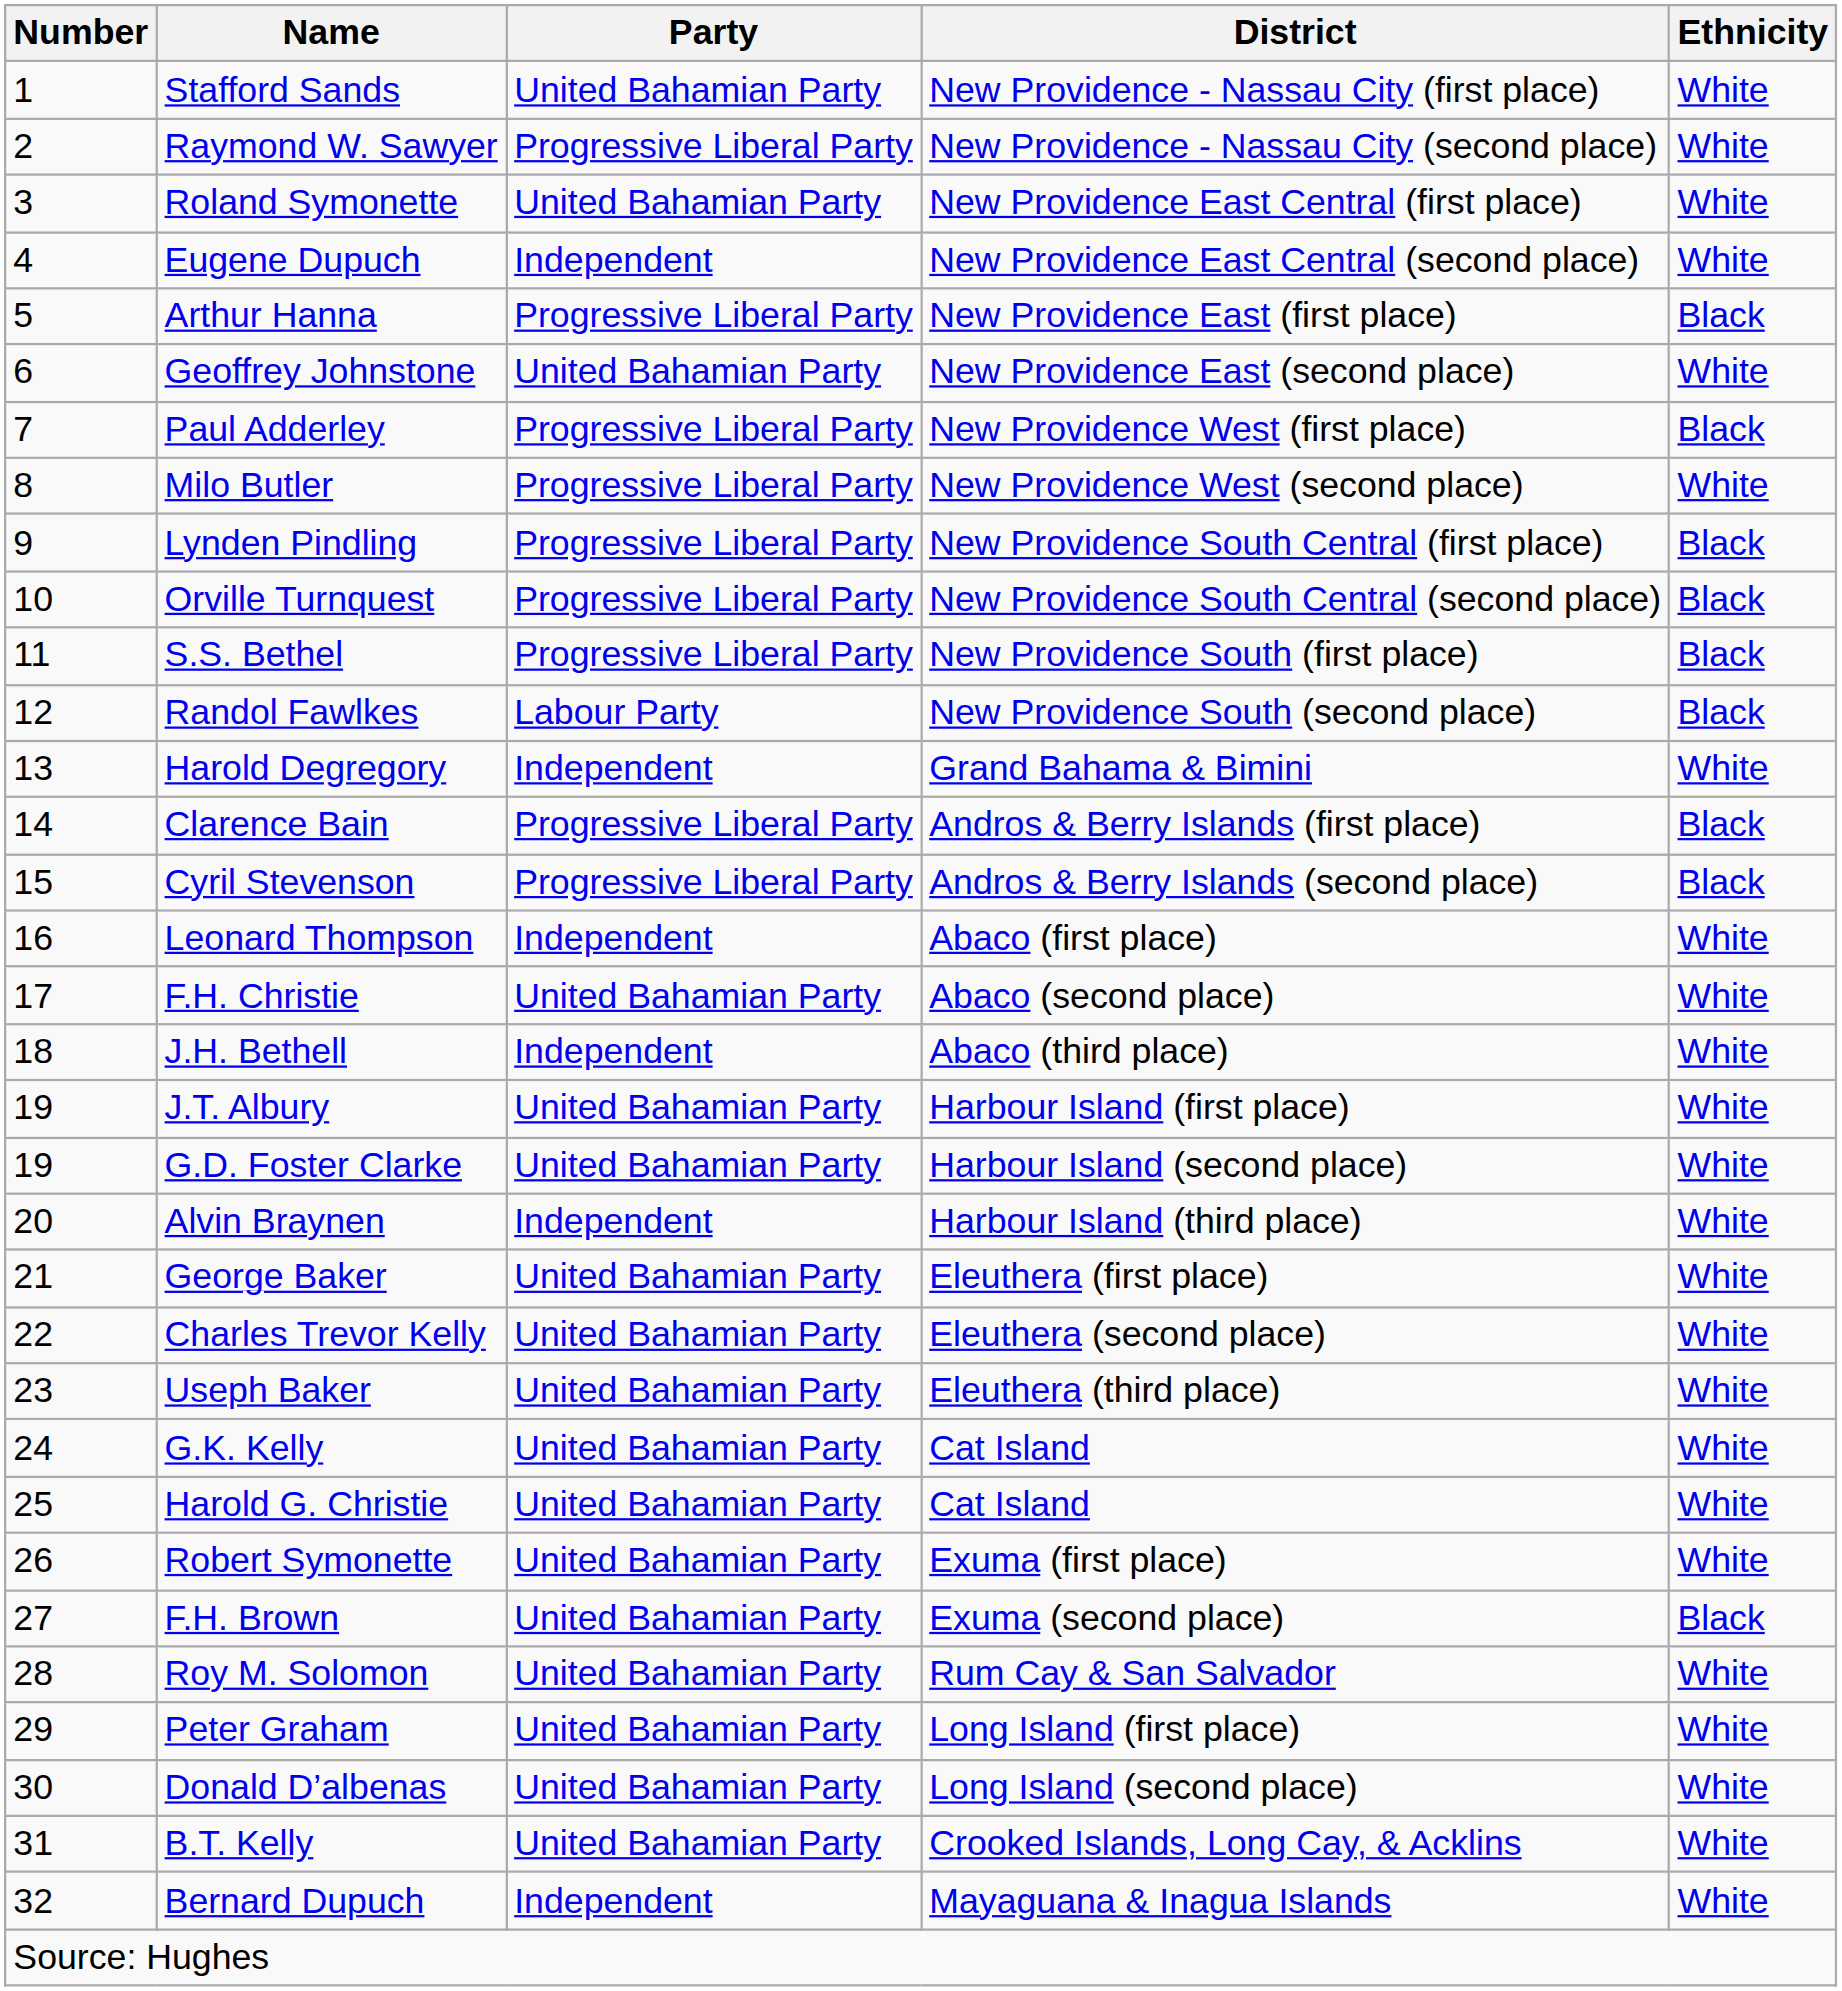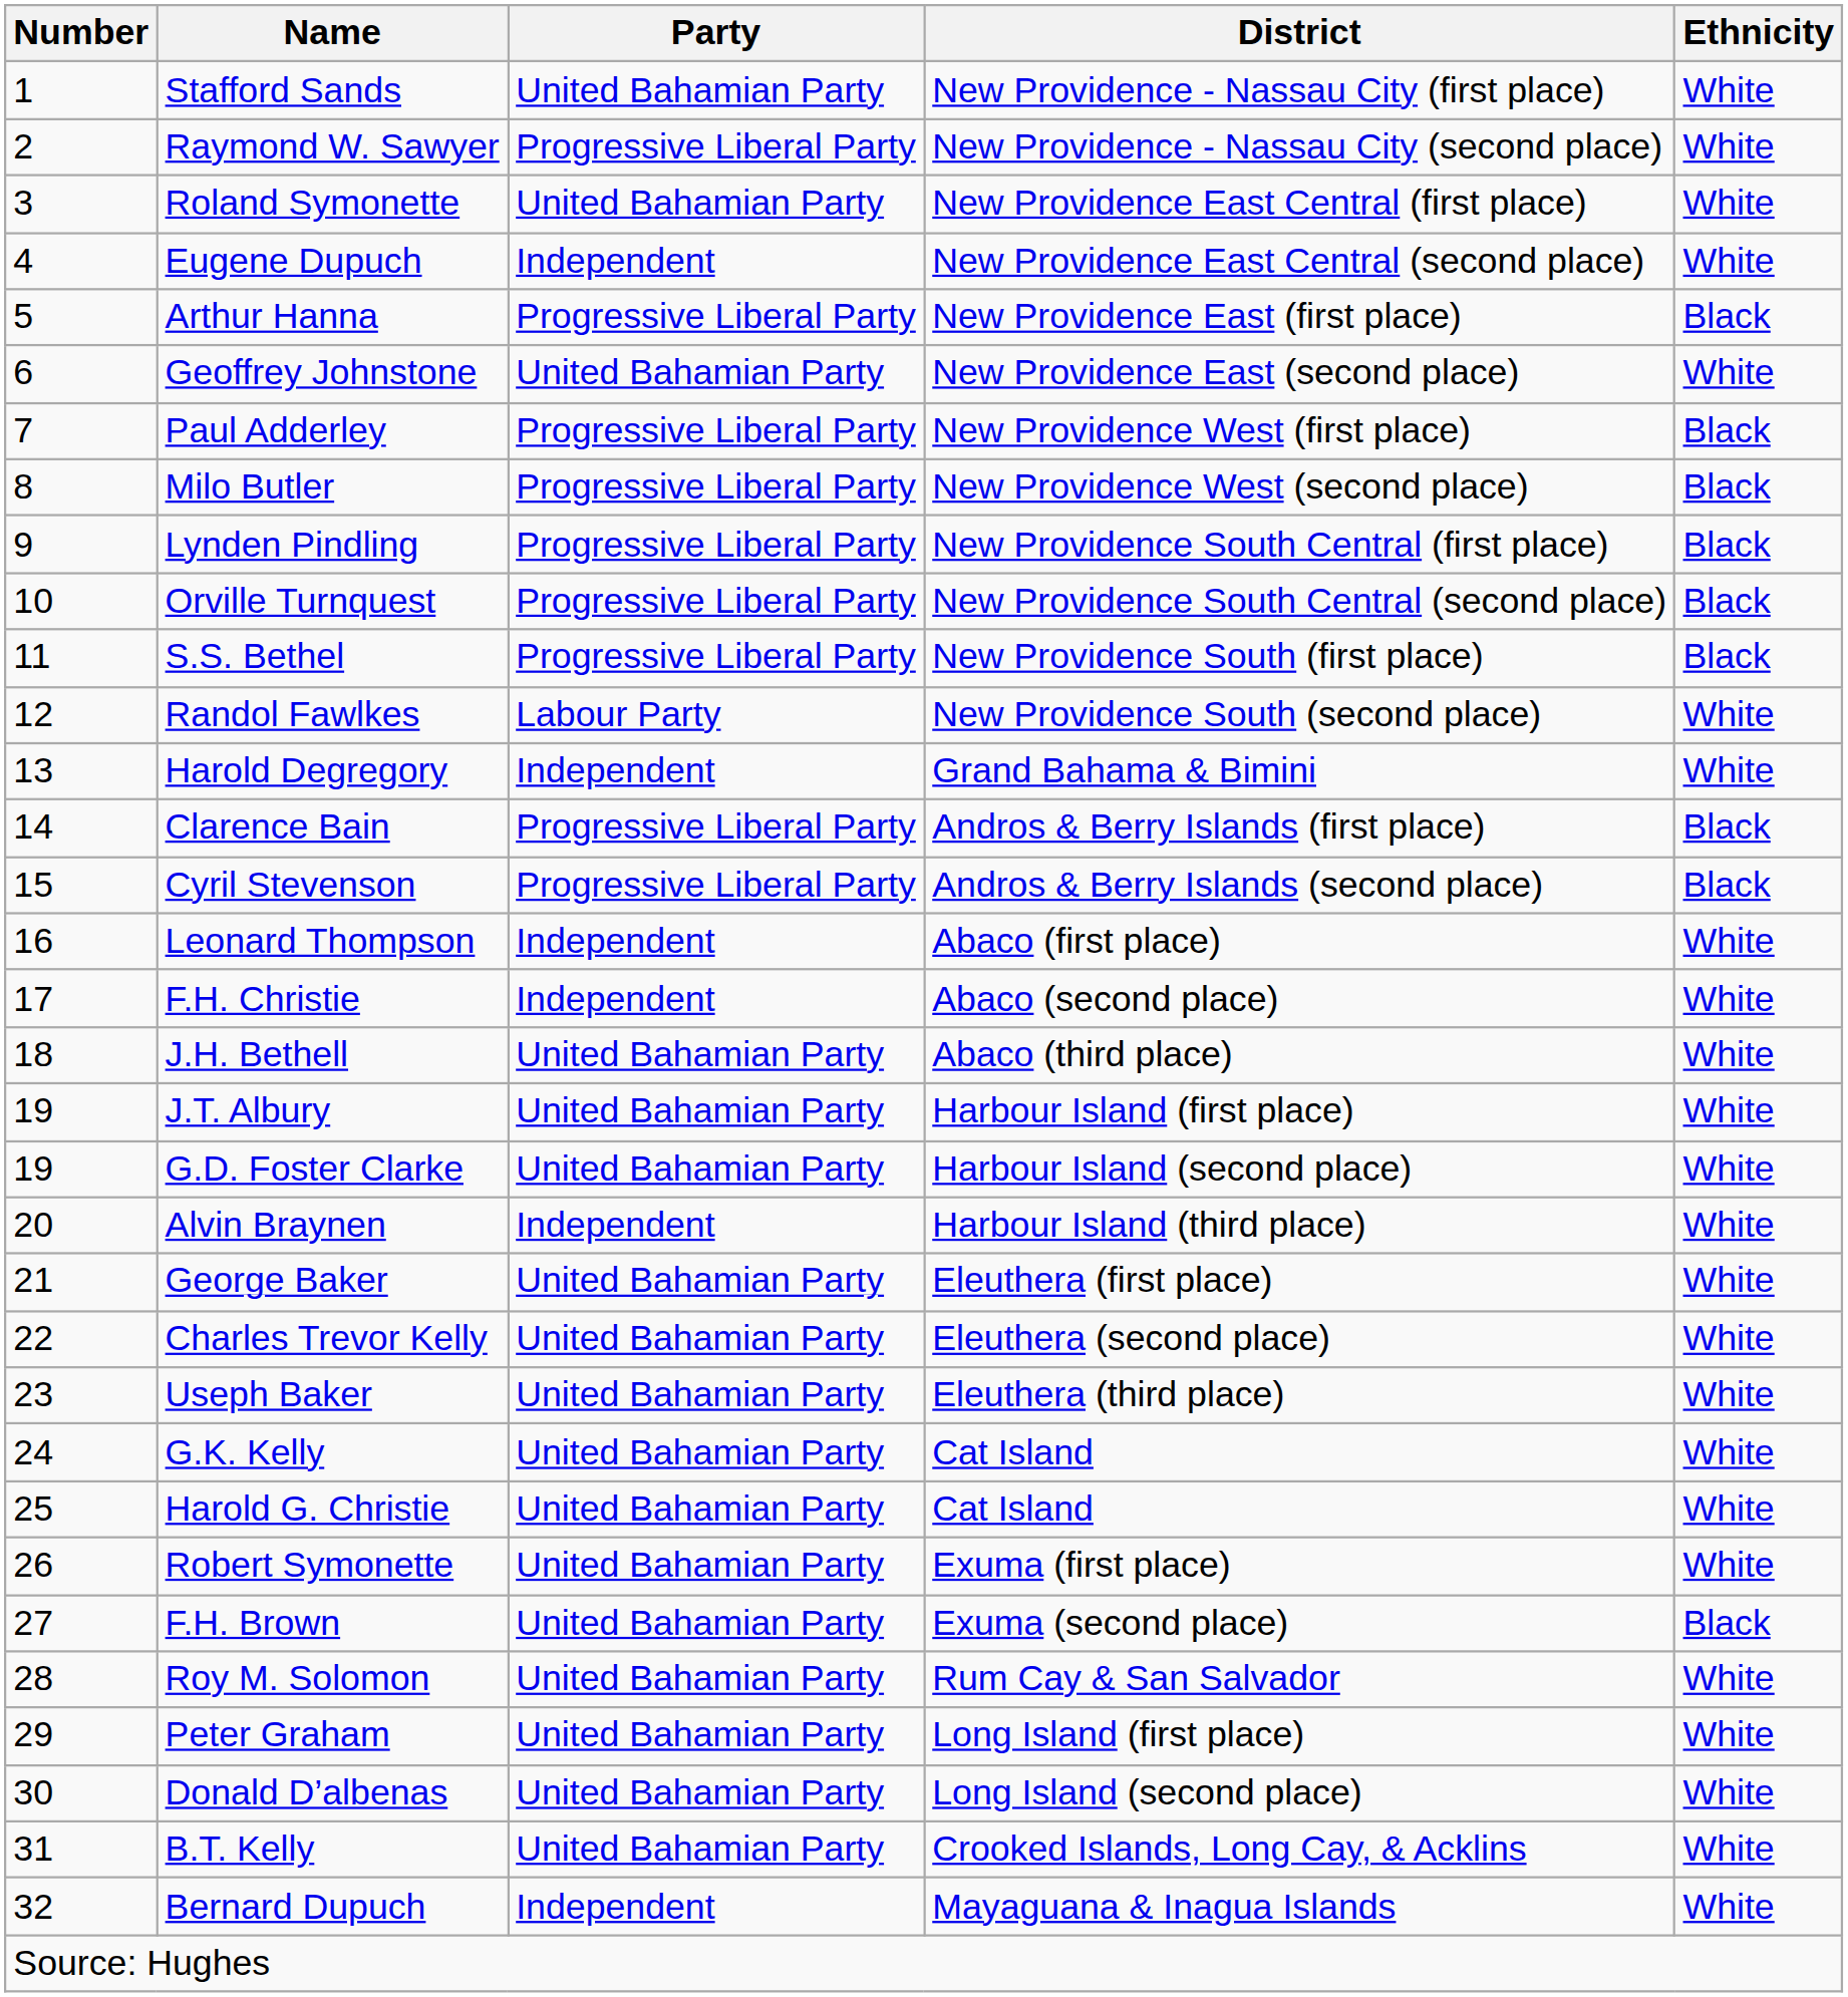Milo Butler | Ethnicity: White -> Black
Randol Fawlkes | Ethnicity: Black -> White
F.H. Christie | Party: United Bahamian Party -> Independent
J.H. Bethell | Party: Independent -> United Bahamian Party
